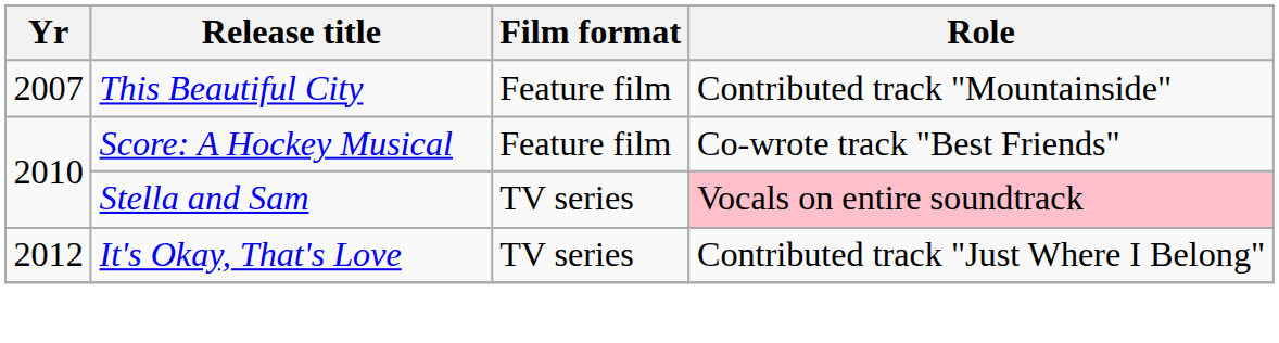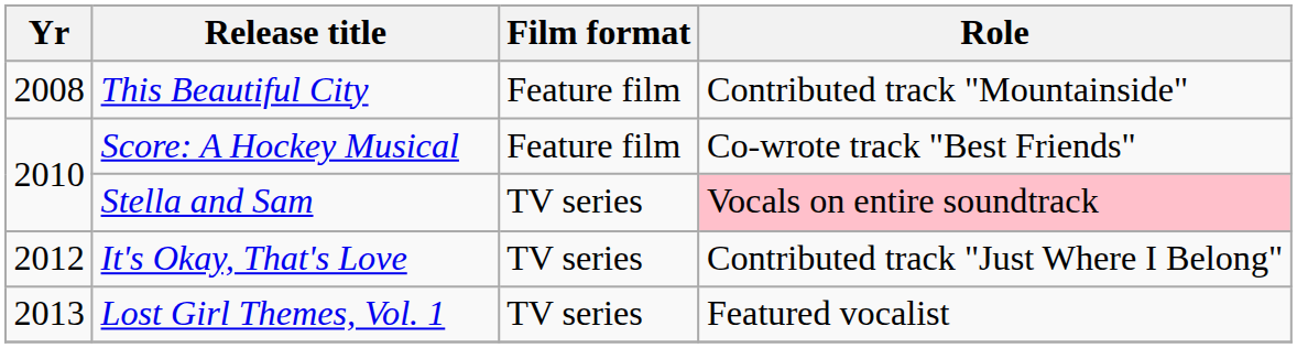This Beautiful City | Yr: 2007 -> 2008
+ row: 2013 | Lost Girl Themes, Vol. 1 | TV series | Featured vocalist
